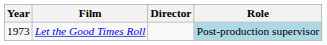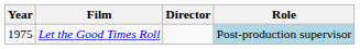Let the Good Times Roll | Year: 1973 -> 1975
